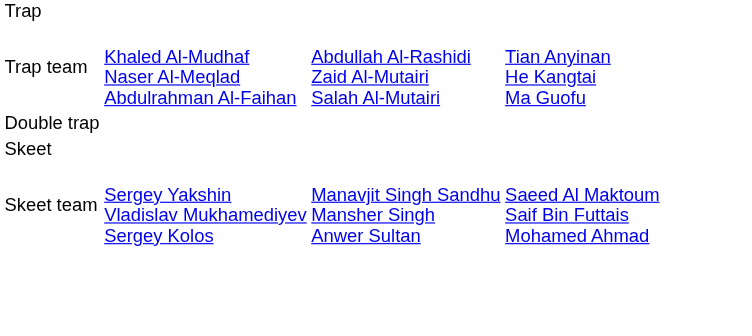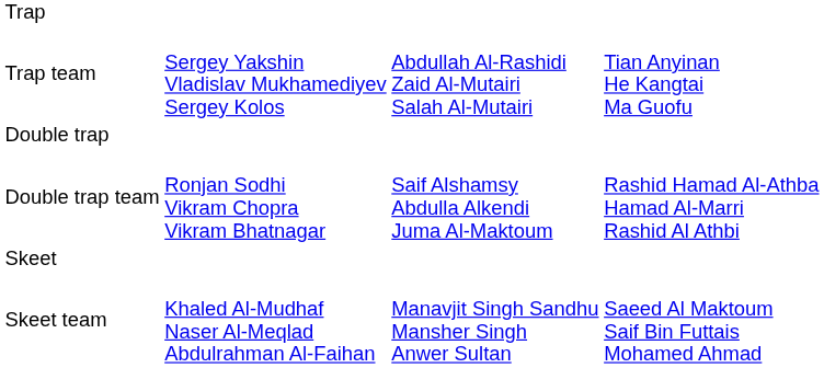Trap team | column 2: Khaled Al-Mudhaf Naser Al-Meqlad Abdulrahman Al-Faihan -> Sergey Yakshin Vladislav Mukhamediyev Sergey Kolos
+ row: Double trap team | Ronjan Sodhi Vikram Chopra Vikram Bhatnagar | Saif Alshamsy Abdulla Alkendi Juma Al-Maktoum | Rashid Hamad Al-Athba Hamad Al-Marri Rashid Al Athbi
Skeet team | column 2: Sergey Yakshin Vladislav Mukhamediyev Sergey Kolos -> Khaled Al-Mudhaf Naser Al-Meqlad Abdulrahman Al-Faihan
